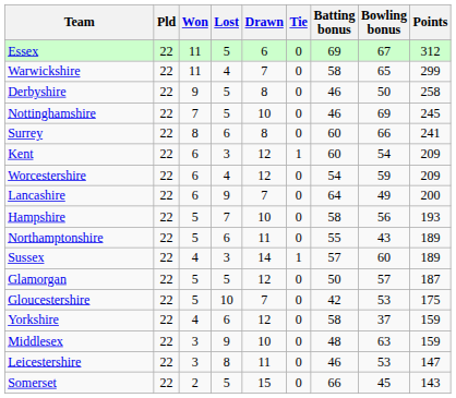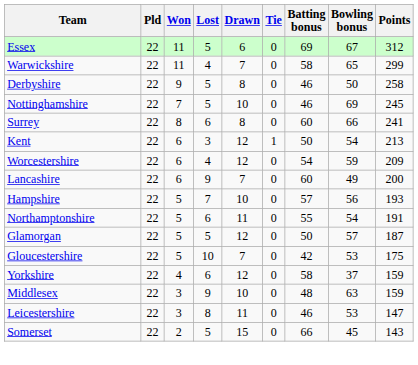Kent | Batting bonus: 60 -> 50
Kent | Points: 209 -> 213
Lancashire | Batting bonus: 64 -> 60
Hampshire | Batting bonus: 58 -> 57
Northamptonshire | Bowling bonus: 43 -> 54
Northamptonshire | Points: 189 -> 191
- row: Sussex | 22 | 4 | 3 | 14 | 1 | 57 | 60 | 189
